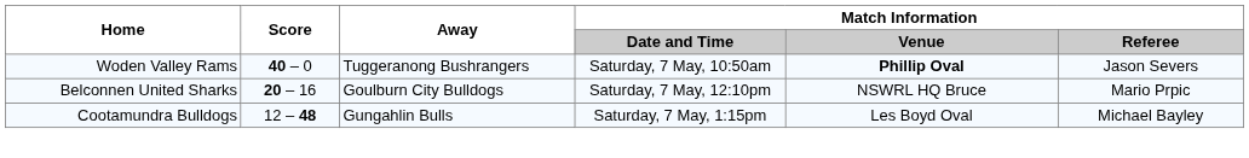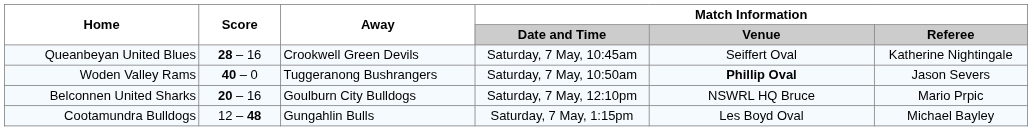+ row: Queanbeyan United Blues | 28 – 16 | Crookwell Green Devils | Saturday, 7 May, 10:45am | Seiffert Oval | Katherine Nightingale
